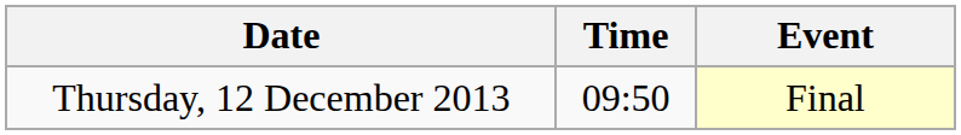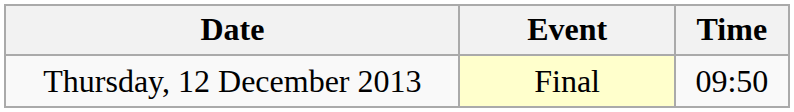columns swapped: Time <-> Event
